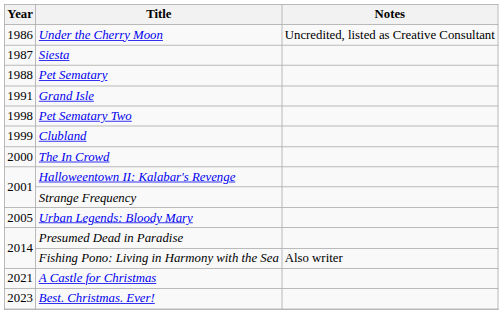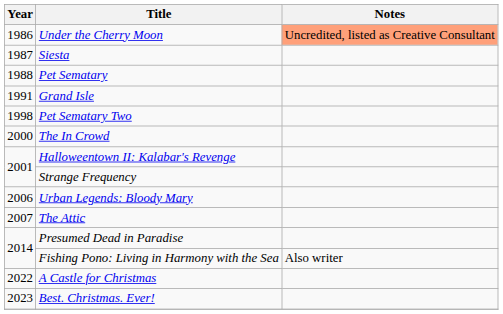Under the Cherry Moon | Notes: no background -> lightsalmon background
- row: 1999 | Clubland
Urban Legends: Bloody Mary | Year: 2005 -> 2006
+ row: 2007 | The Attic
A Castle for Christmas | Year: 2021 -> 2022
